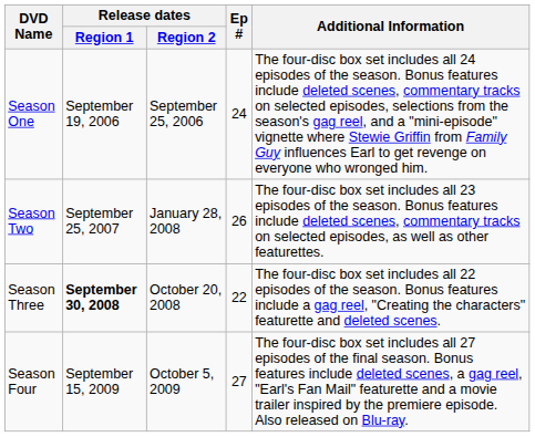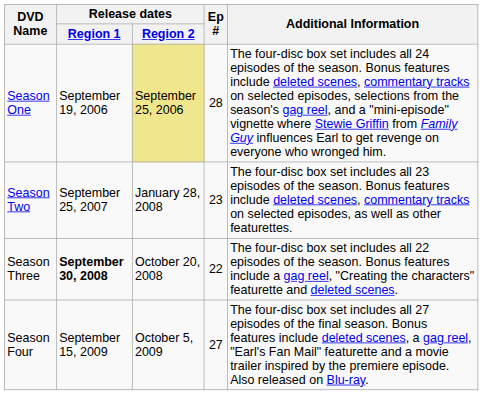Season One | Release dates / Region 2: no background -> khaki background
Season One | Ep #: 24 -> 28
Season Two | Ep #: 26 -> 23
